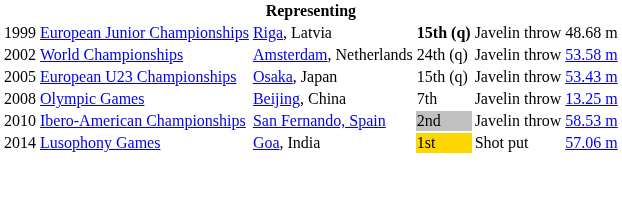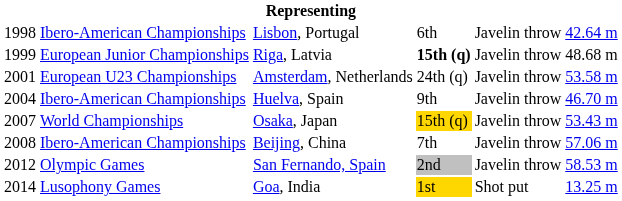+ row: 1998 | Ibero-American Championships | Lisbon, Portugal | 6th | Javelin throw | 42.64 m
Amsterdam, Netherlands | column 1: 2002 -> 2001
Amsterdam, Netherlands | column 2: World Championships -> European U23 Championships
+ row: 2004 | Ibero-American Championships | Huelva, Spain | 9th | Javelin throw | 46.70 m
Osaka, Japan | column 1: 2005 -> 2007
Osaka, Japan | column 2: European U23 Championships -> World Championships
Osaka, Japan | column 4: no background -> gold background
Beijing, China | column 2: Olympic Games -> Ibero-American Championships
Beijing, China | column 6: 13.25 m -> 57.06 m
San Fernando, Spain | column 1: 2010 -> 2012
San Fernando, Spain | column 2: Ibero-American Championships -> Olympic Games
Goa, India | column 6: 57.06 m -> 13.25 m
